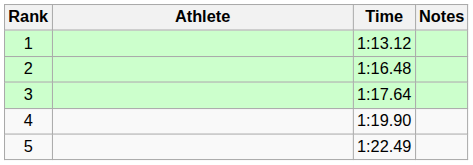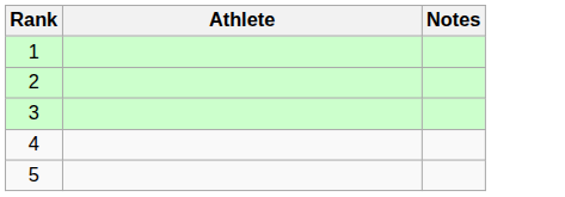- column: Time | 1:13.12 | 1:16.48 | 1:17.64 | 1:19.90 | 1:22.49
